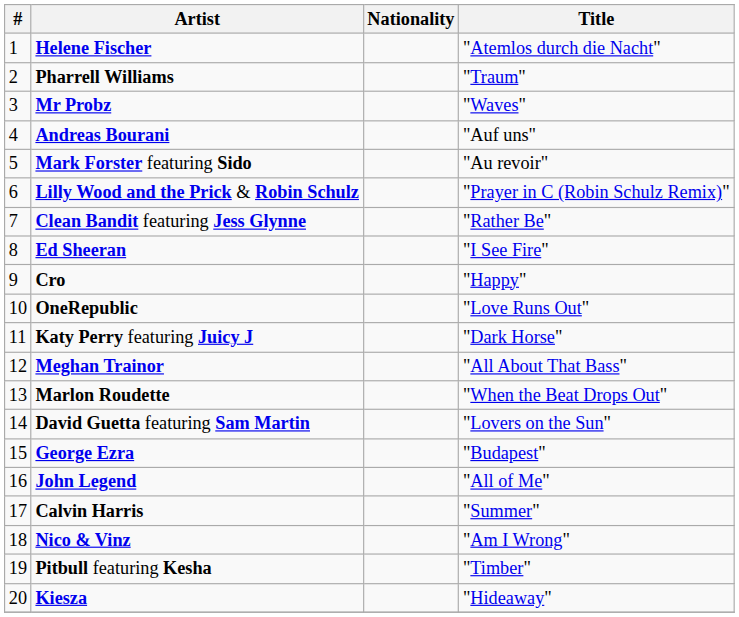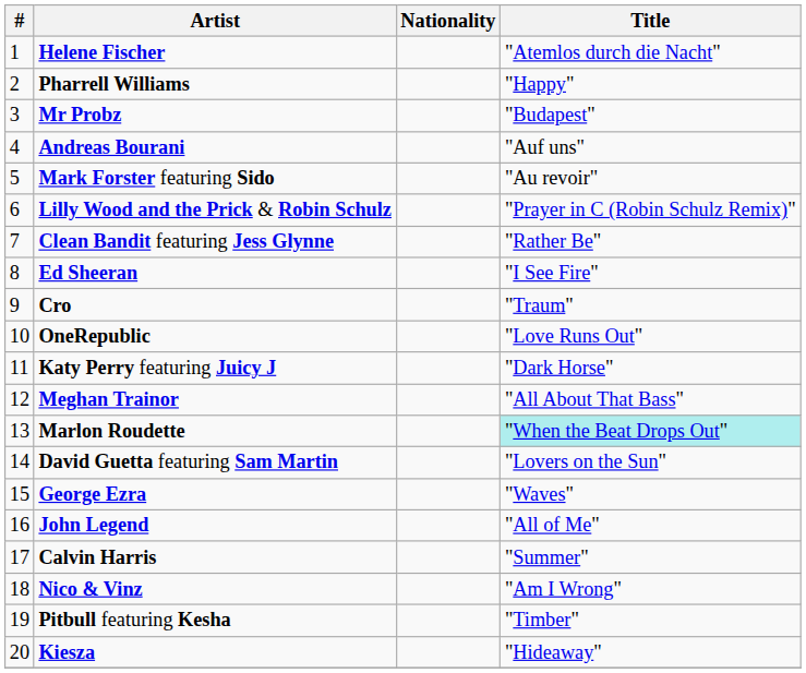Pharrell Williams | Title: "Traum" -> "Happy"
Mr Probz | Title: "Waves" -> "Budapest"
Cro | Title: "Happy" -> "Traum"
Marlon Roudette | Title: no background -> paleturquoise background
George Ezra | Title: "Budapest" -> "Waves"
